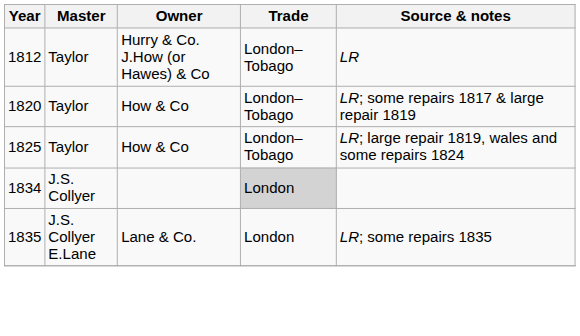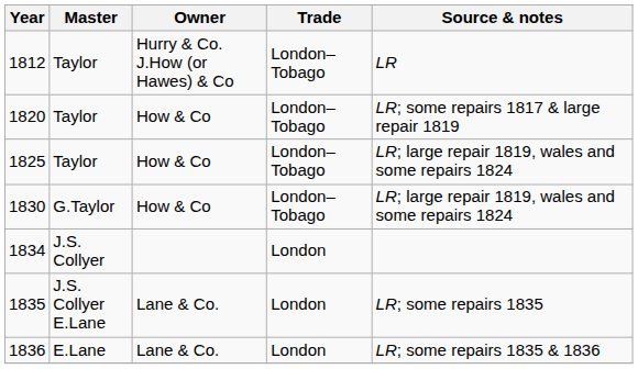+ row: 1830 | G.Taylor | How & Co | London–Tobago | LR; large repair 1819, wales and some repairs 1824
1834 | Trade: lightgrey background -> no background
+ row: 1836 | E.Lane | Lane & Co. | London | LR; some repairs 1835 & 1836
